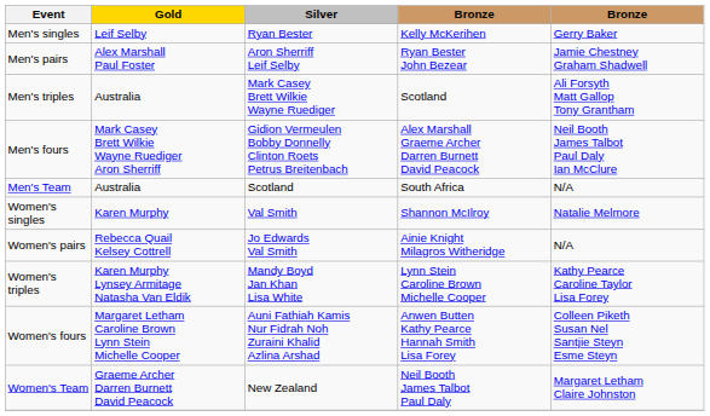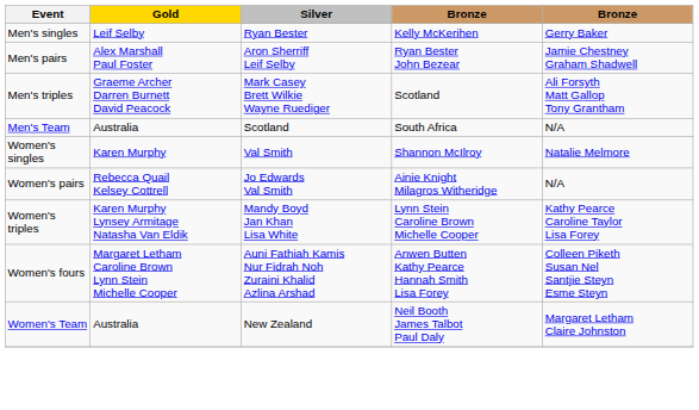Men's triples | Gold: Australia -> Graeme Archer Darren Burnett David Peacock
- row: Men's fours | Mark Casey Brett Wilkie Wayne Ruediger Aron Sherriff | Gidion Vermeulen Bobby Donnelly Clinton Roets Petrus Breitenbach | Alex Marshall Graeme Archer Darren Burnett David Peacock | Neil Booth James Talbot Paul Daly Ian McClure
Women's Team | Gold: Graeme Archer Darren Burnett David Peacock -> Australia
